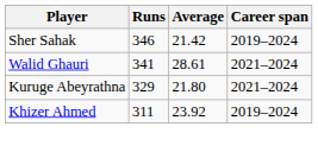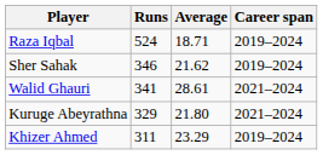+ row: Raza Iqbal | 524 | 18.71 | 2019–2024
Sher Sahak | Average: 21.42 -> 21.62
Khizer Ahmed | Average: 23.92 -> 23.29
